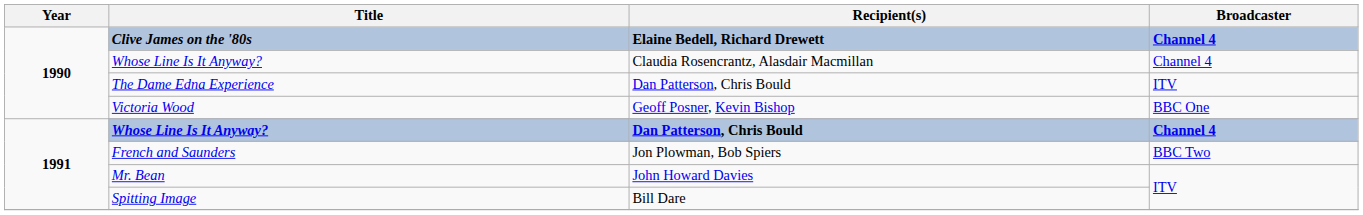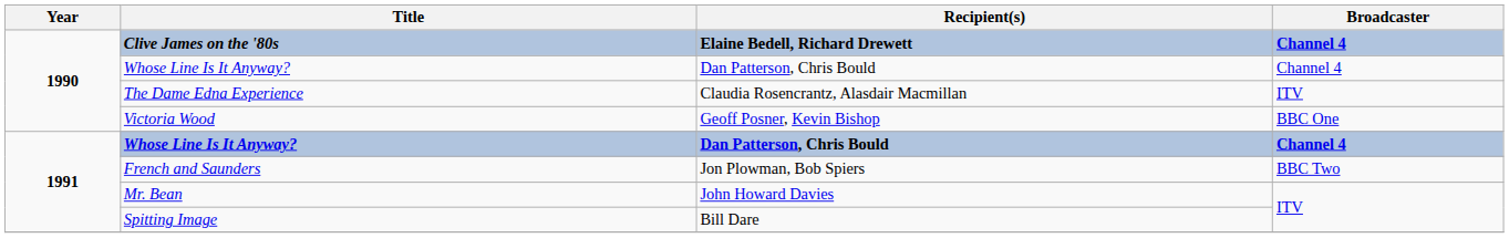1990 / Whose Line Is It Anyway? | Recipient(s): Claudia Rosencrantz, Alasdair Macmillan -> Dan Patterson, Chris Bould
The Dame Edna Experience | Recipient(s): Dan Patterson, Chris Bould -> Claudia Rosencrantz, Alasdair Macmillan
